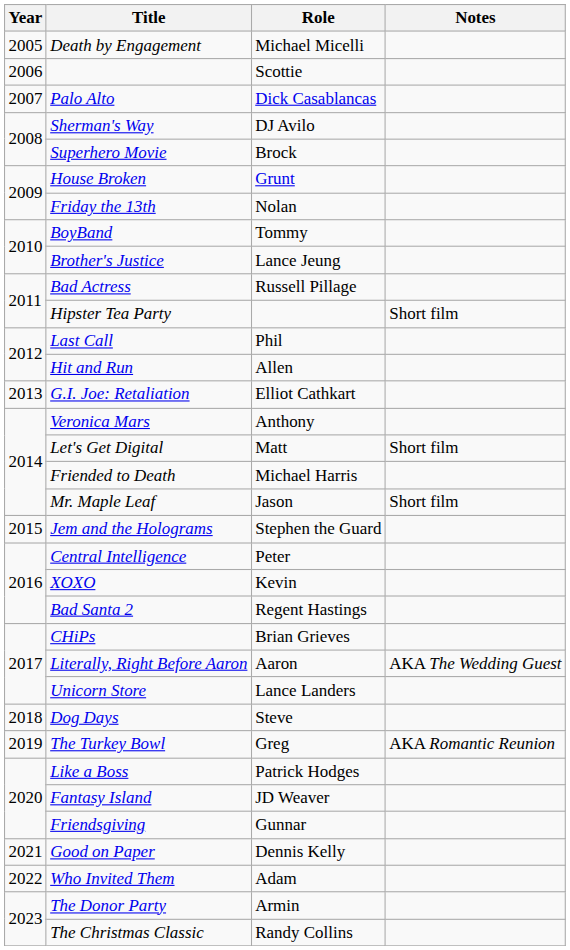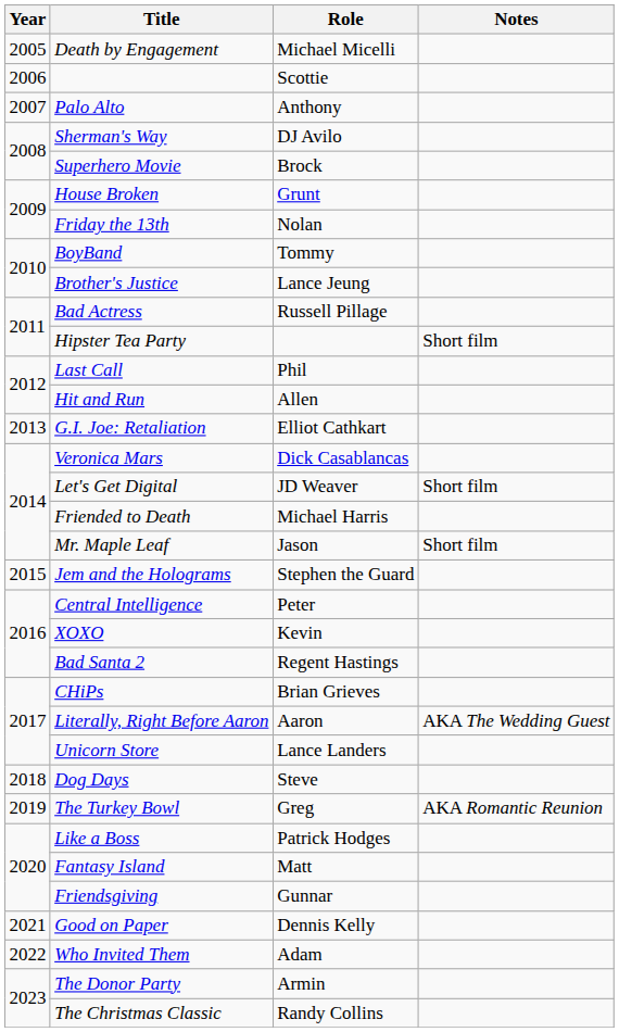Palo Alto | Role: Dick Casablancas -> Anthony
Veronica Mars | Role: Anthony -> Dick Casablancas
Let's Get Digital | Role: Matt -> JD Weaver
Fantasy Island | Role: JD Weaver -> Matt
